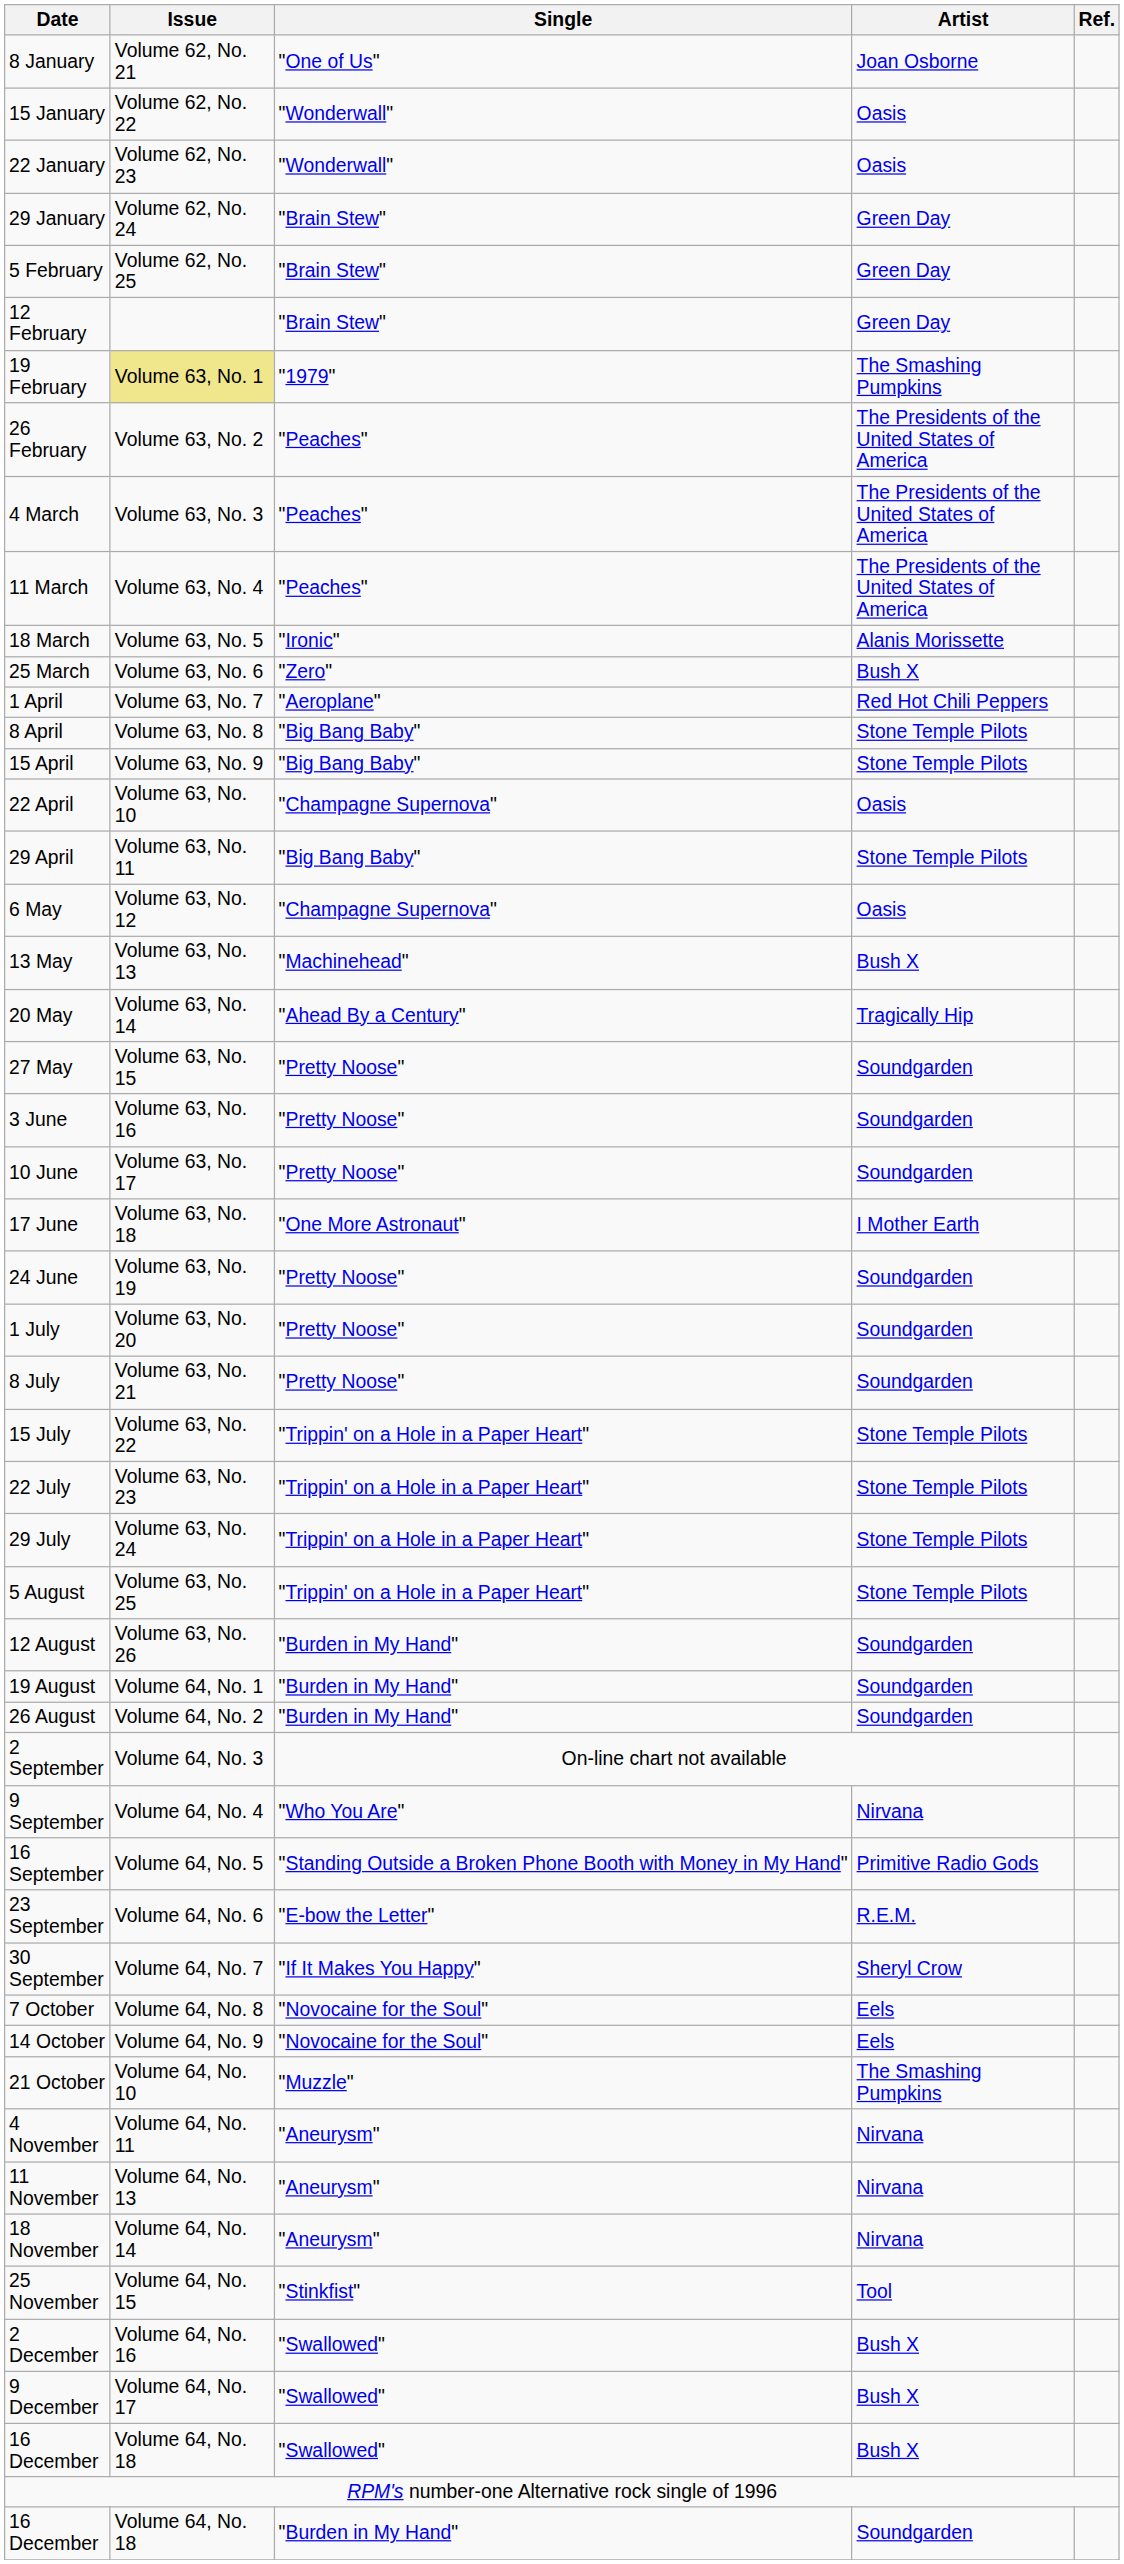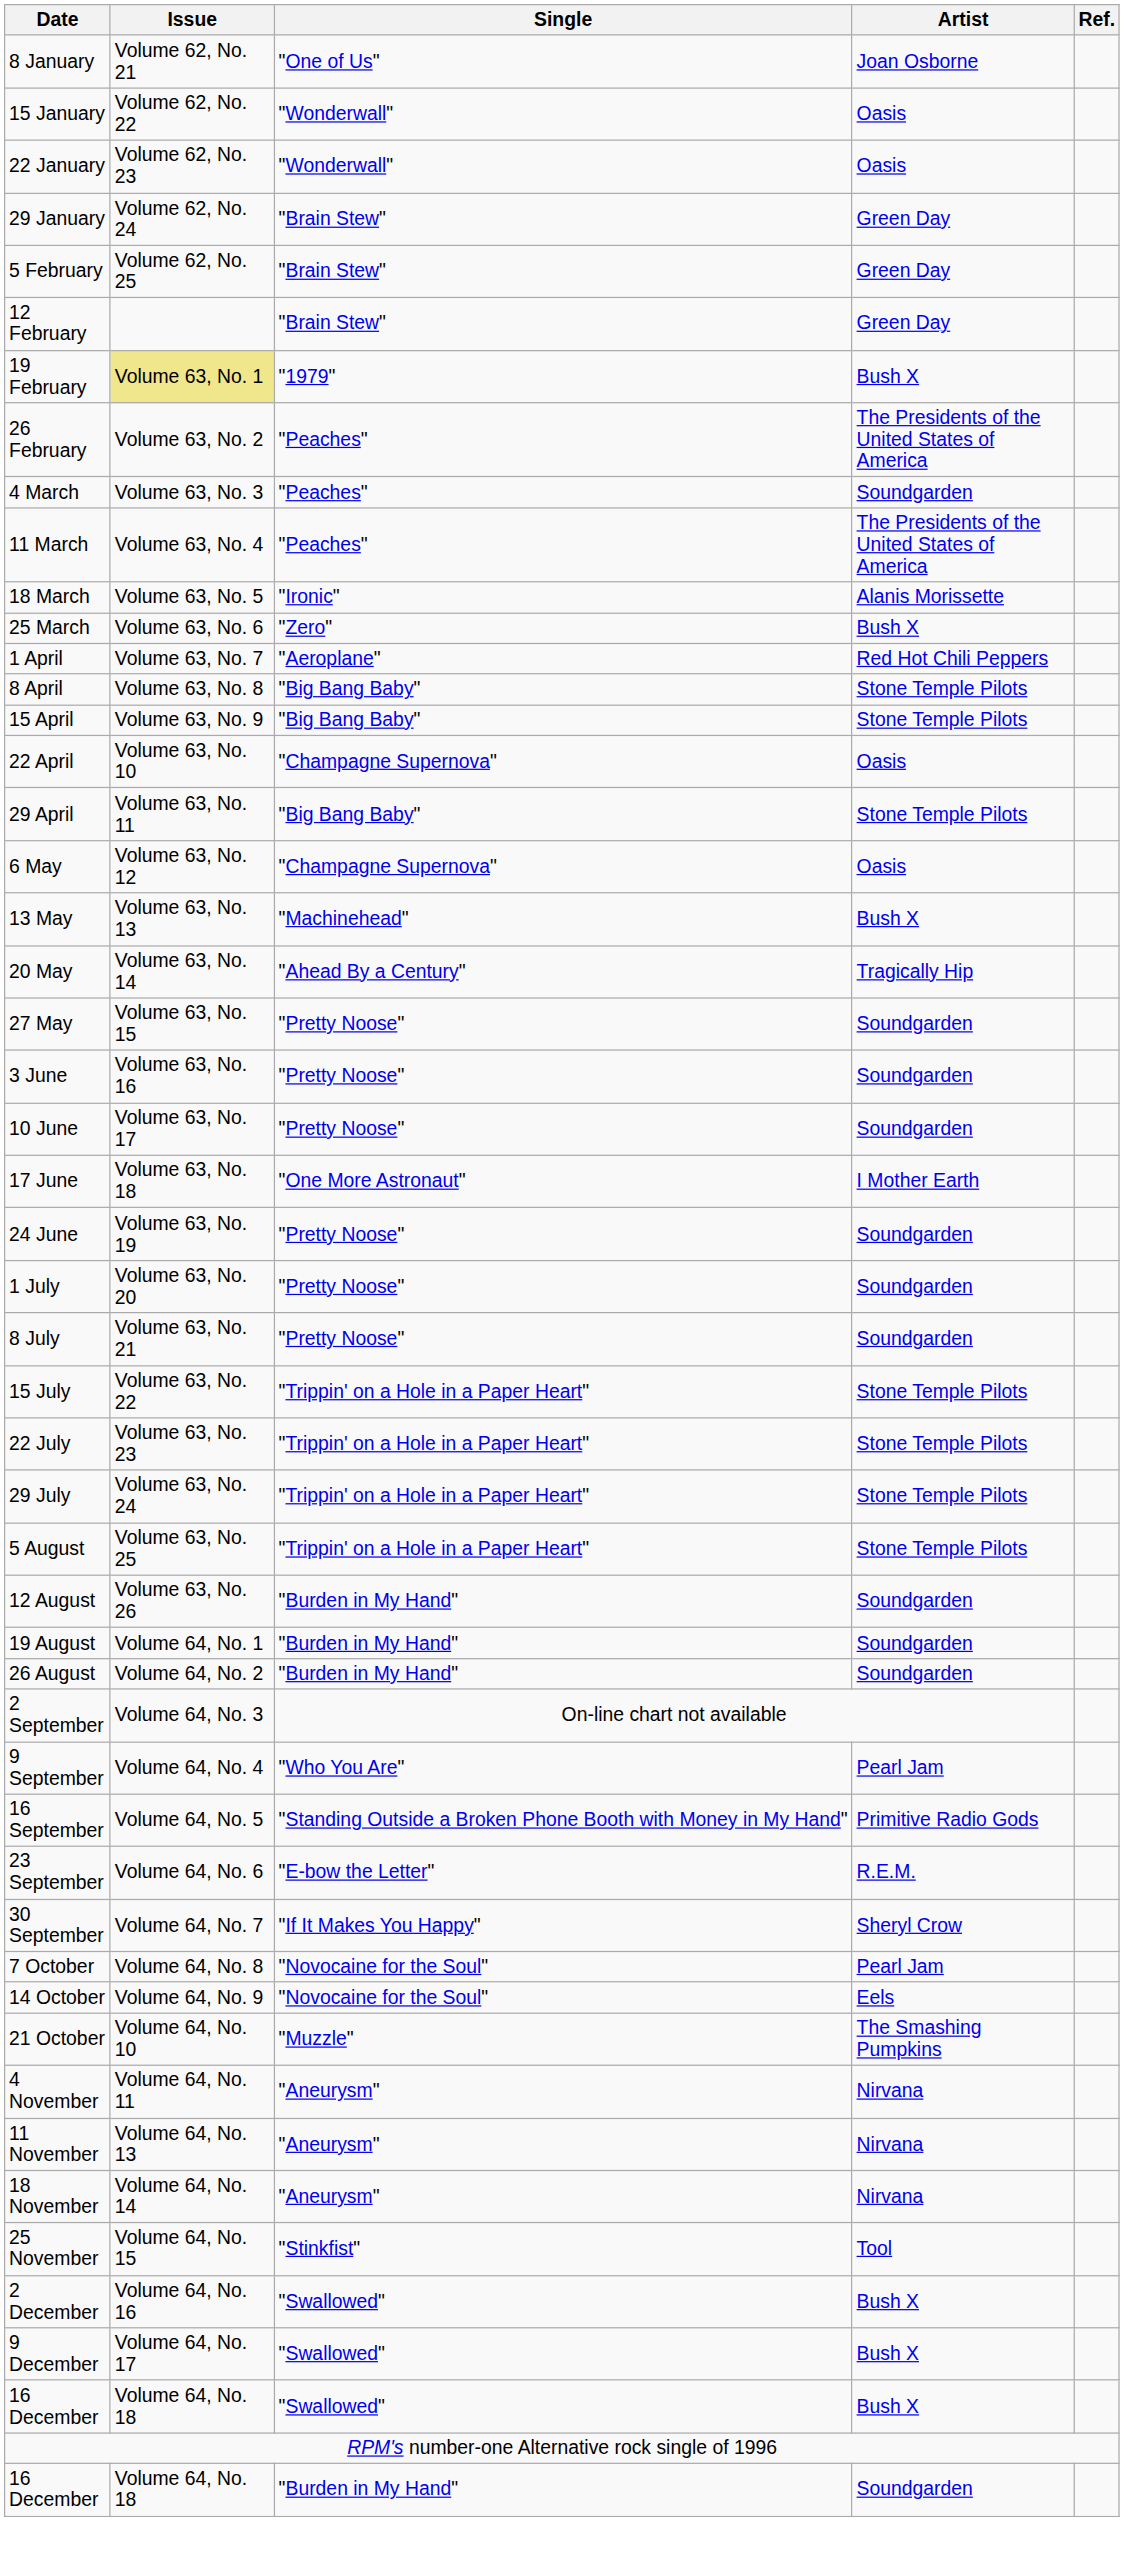19 February | Artist: The Smashing Pumpkins -> Bush X
4 March | Artist: The Presidents of the United States of America -> Soundgarden
9 September | Artist: Nirvana -> Pearl Jam
7 October | Artist: Eels -> Pearl Jam
